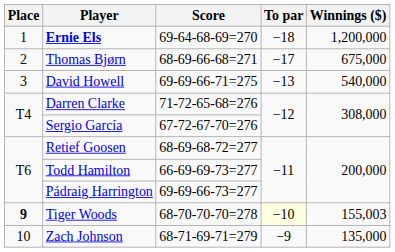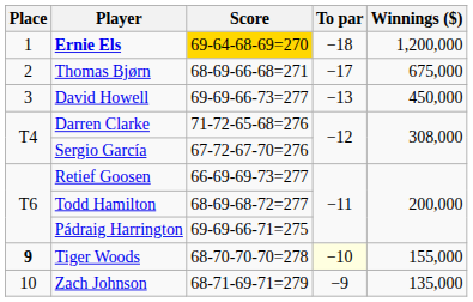Ernie Els | Score: no background -> gold background
David Howell | Score: 69-69-66-71=275 -> 69-69-66-73=277
David Howell | Winnings ($): 540,000 -> 450,000
Retief Goosen | Score: 68-69-68-72=277 -> 66-69-69-73=277
Todd Hamilton | Score: 66-69-69-73=277 -> 68-69-68-72=277
Pádraig Harrington | Score: 69-69-66-73=277 -> 69-69-66-71=275
Tiger Woods | Winnings ($): 155,003 -> 155,000
